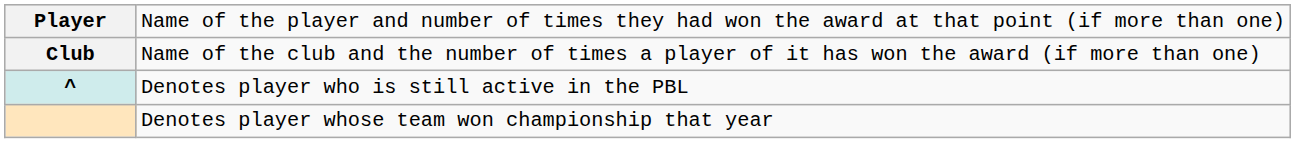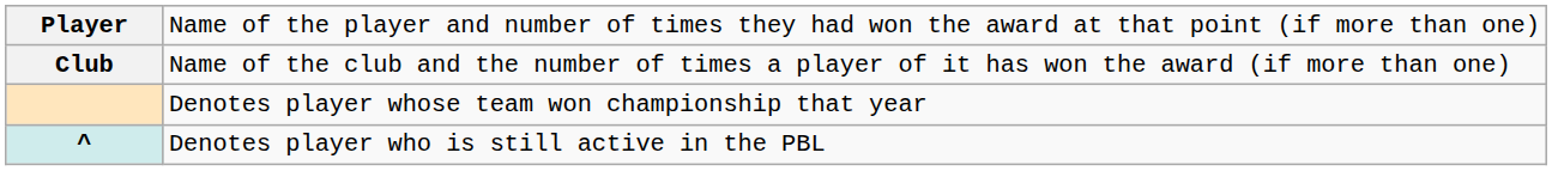rows swapped: Denotes player whose team won championship that year <-> Denotes player who is still active in the PBL
